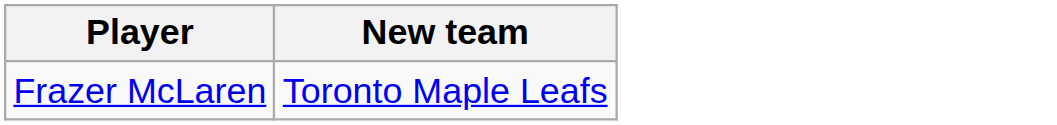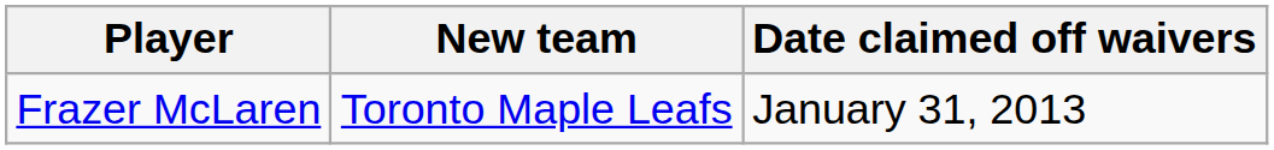+ column: Date claimed off waivers | January 31, 2013
